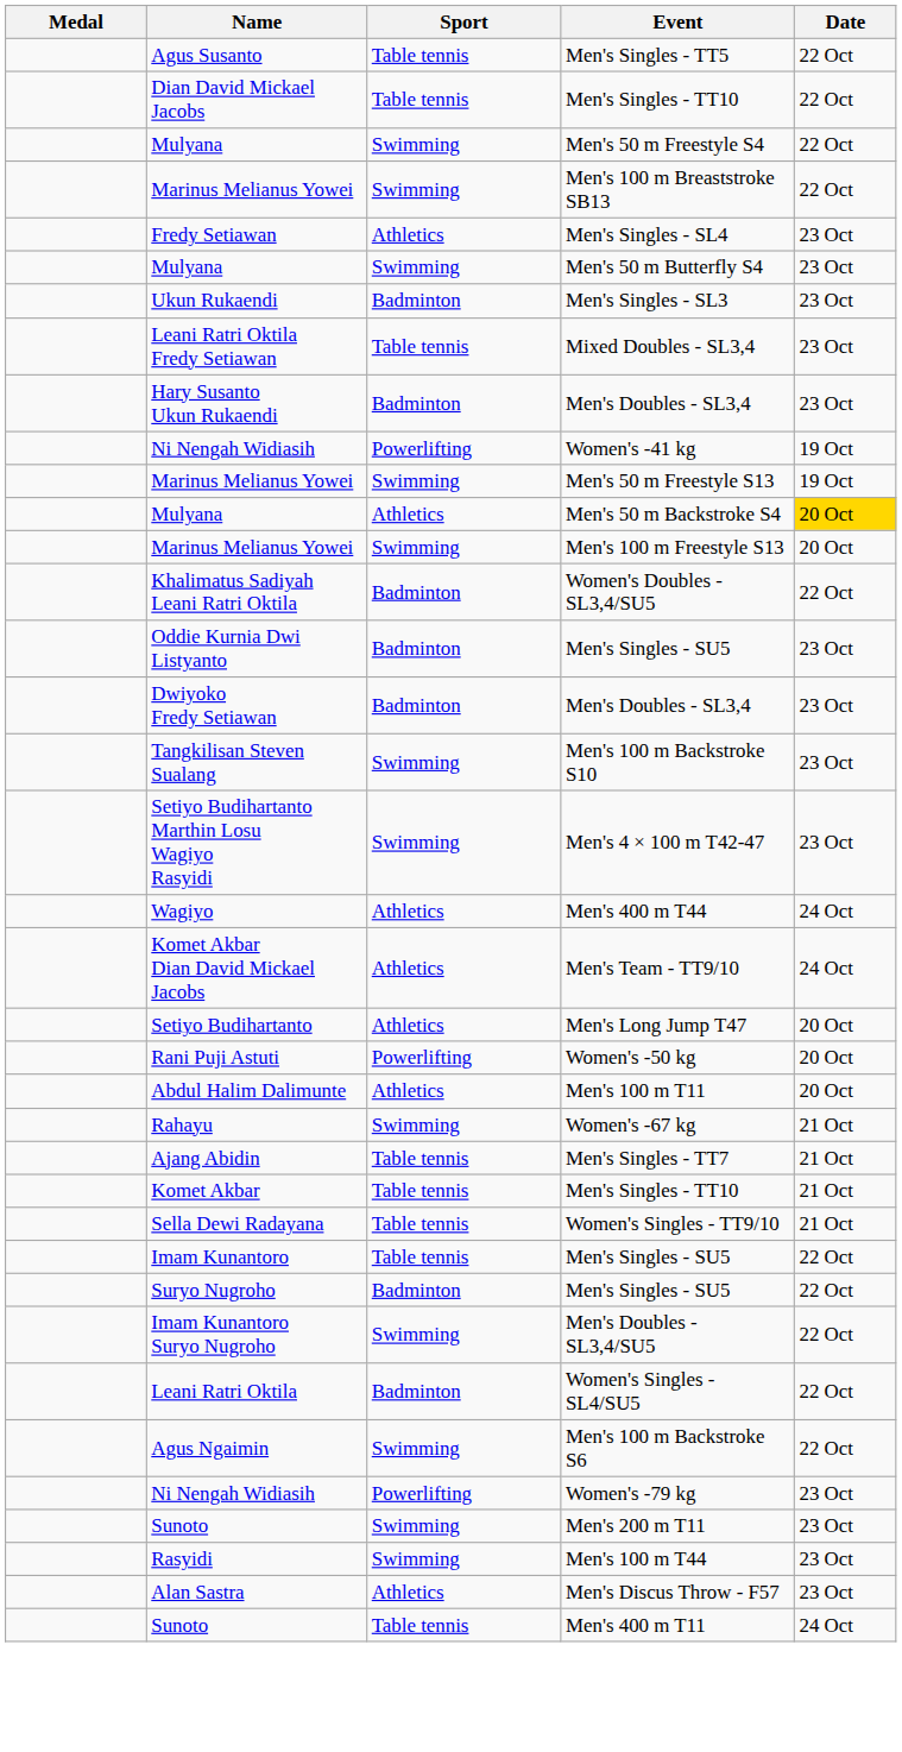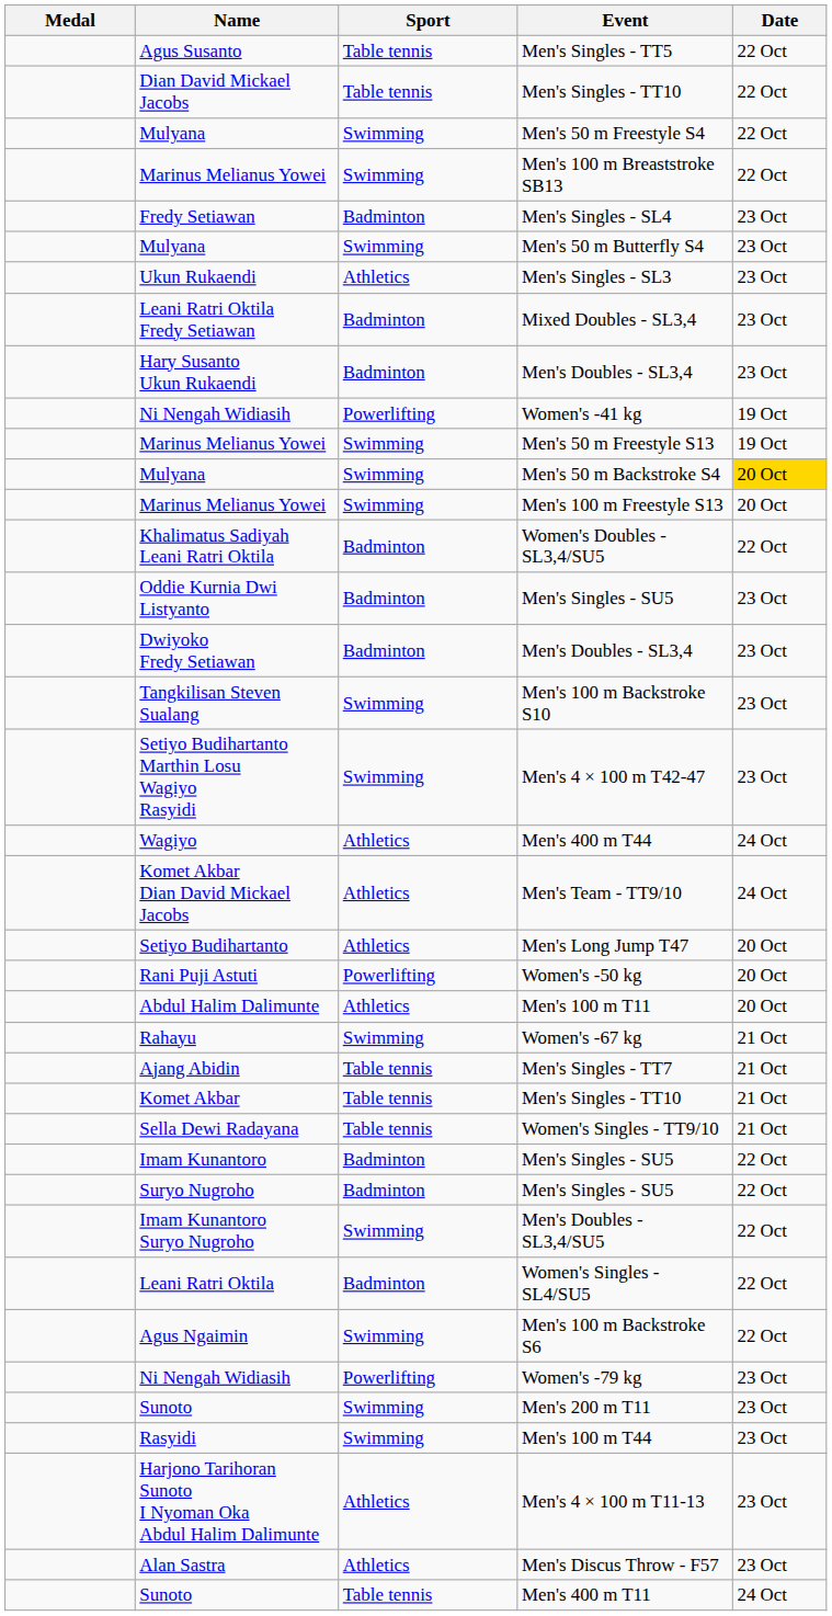Men's Singles - SL4 | Sport: Athletics -> Badminton
Men's Singles - SL3 | Sport: Badminton -> Athletics
Mixed Doubles - SL3,4 | Sport: Table tennis -> Badminton
Men's 50 m Backstroke S4 | Sport: Athletics -> Swimming
Imam Kunantoro / Men's Singles - SU5 | Sport: Table tennis -> Badminton
+ row: Harjono Tarihoran Sunoto I Nyoman Oka Abdul Halim Dalimunte | Athletics | Men's 4 × 100 m T11-13 | 23 Oct
